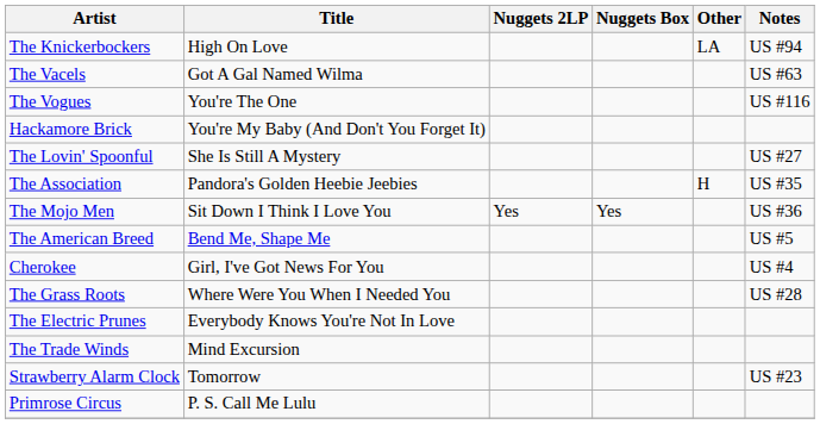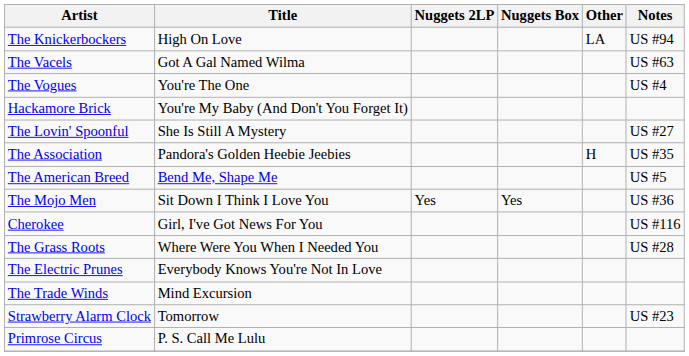The Vogues | Notes: US #116 -> US #4
rows swapped: The Mojo Men <-> The American Breed
Cherokee | Notes: US #4 -> US #116
